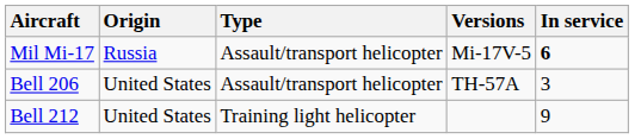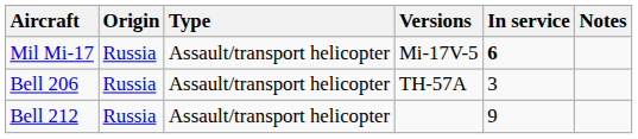+ column: Notes
Bell 206 | Origin: United States -> Russia
Bell 212 | Origin: United States -> Russia
Bell 212 | Type: Training light helicopter -> Assault/transport helicopter
